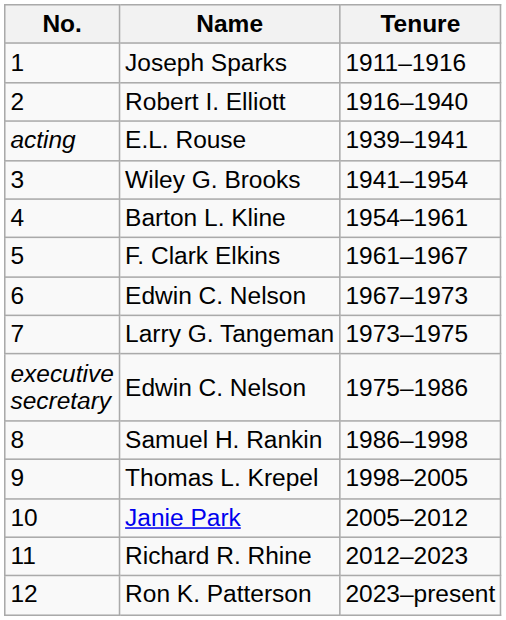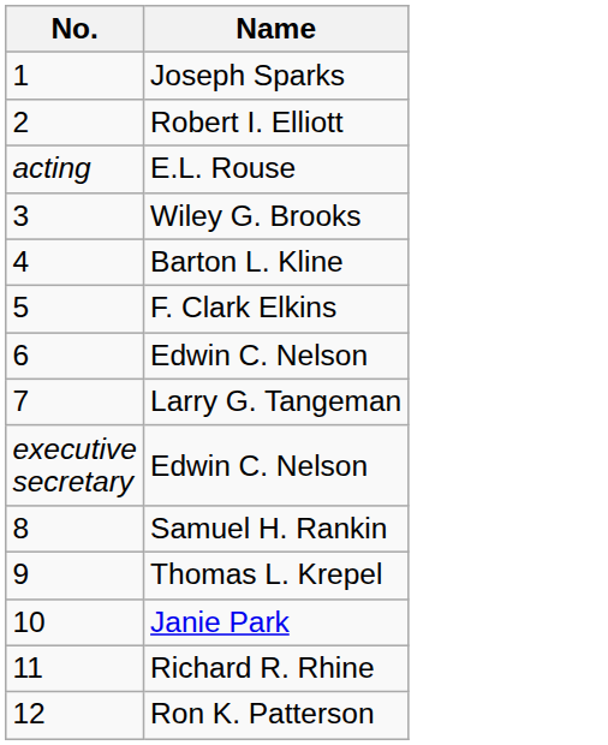- column: Tenure | 1911–1916 | 1916–1940 | 1939–1941 | 1941–1954 | 1954–1961 | 1961–1967 | 1967–1973 | 1973–1975 | 1975–1986 | 1986–1998 | 1998–2005 | 2005–2012 | 2012–2023 | 2023–present
